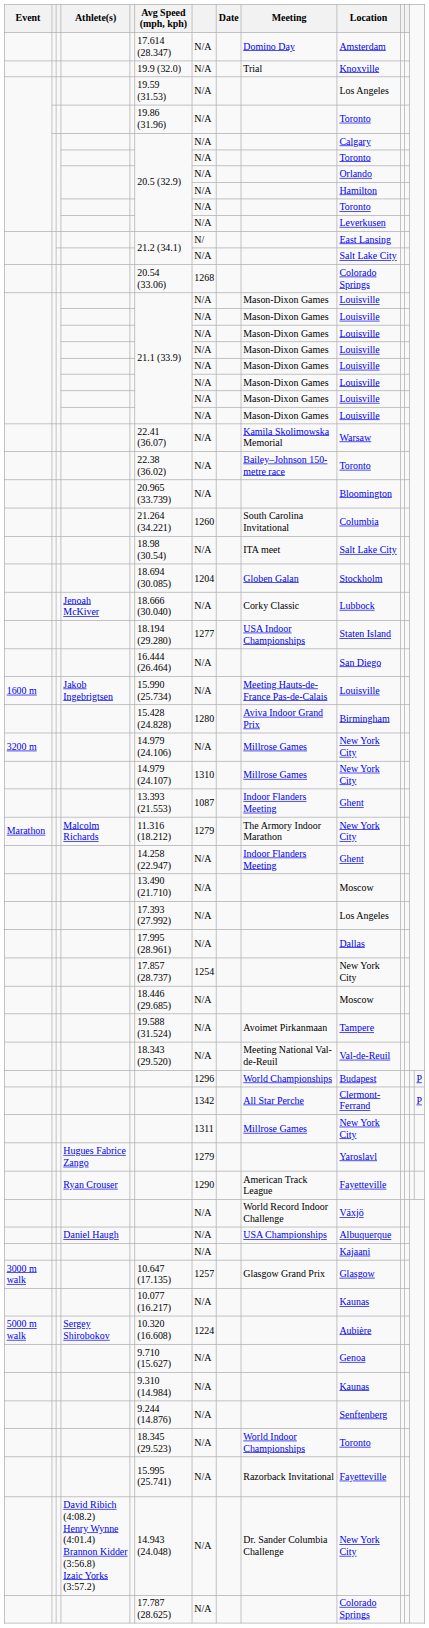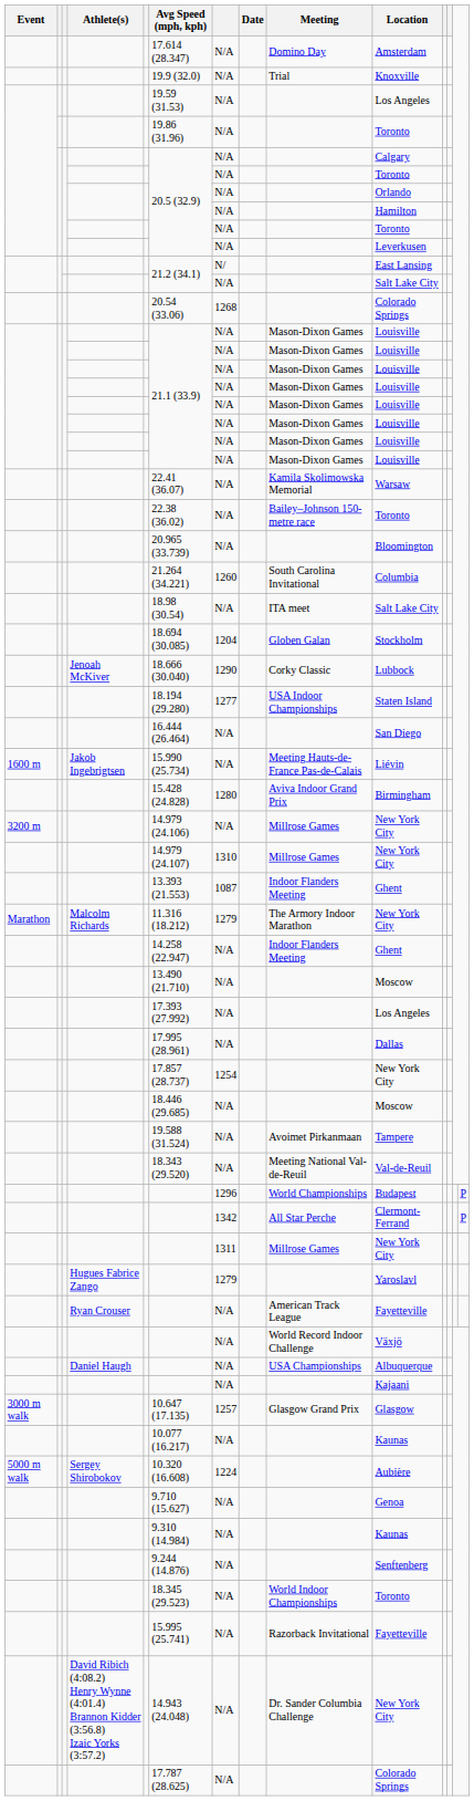Jenoah McKiver | column 7: N/A -> 1290
Jakob Ingebrigtsen | Location: Louisville -> Liévin
Ryan Crouser | column 7: 1290 -> N/A
